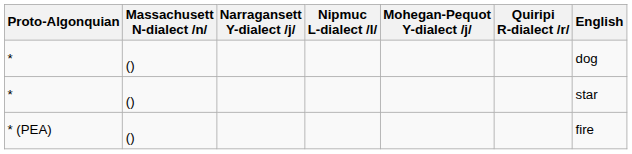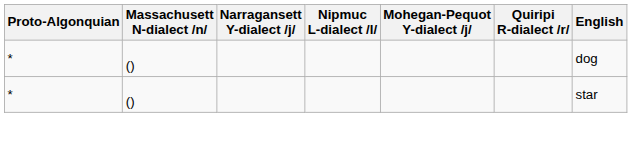- row: * (PEA) | () | fire
